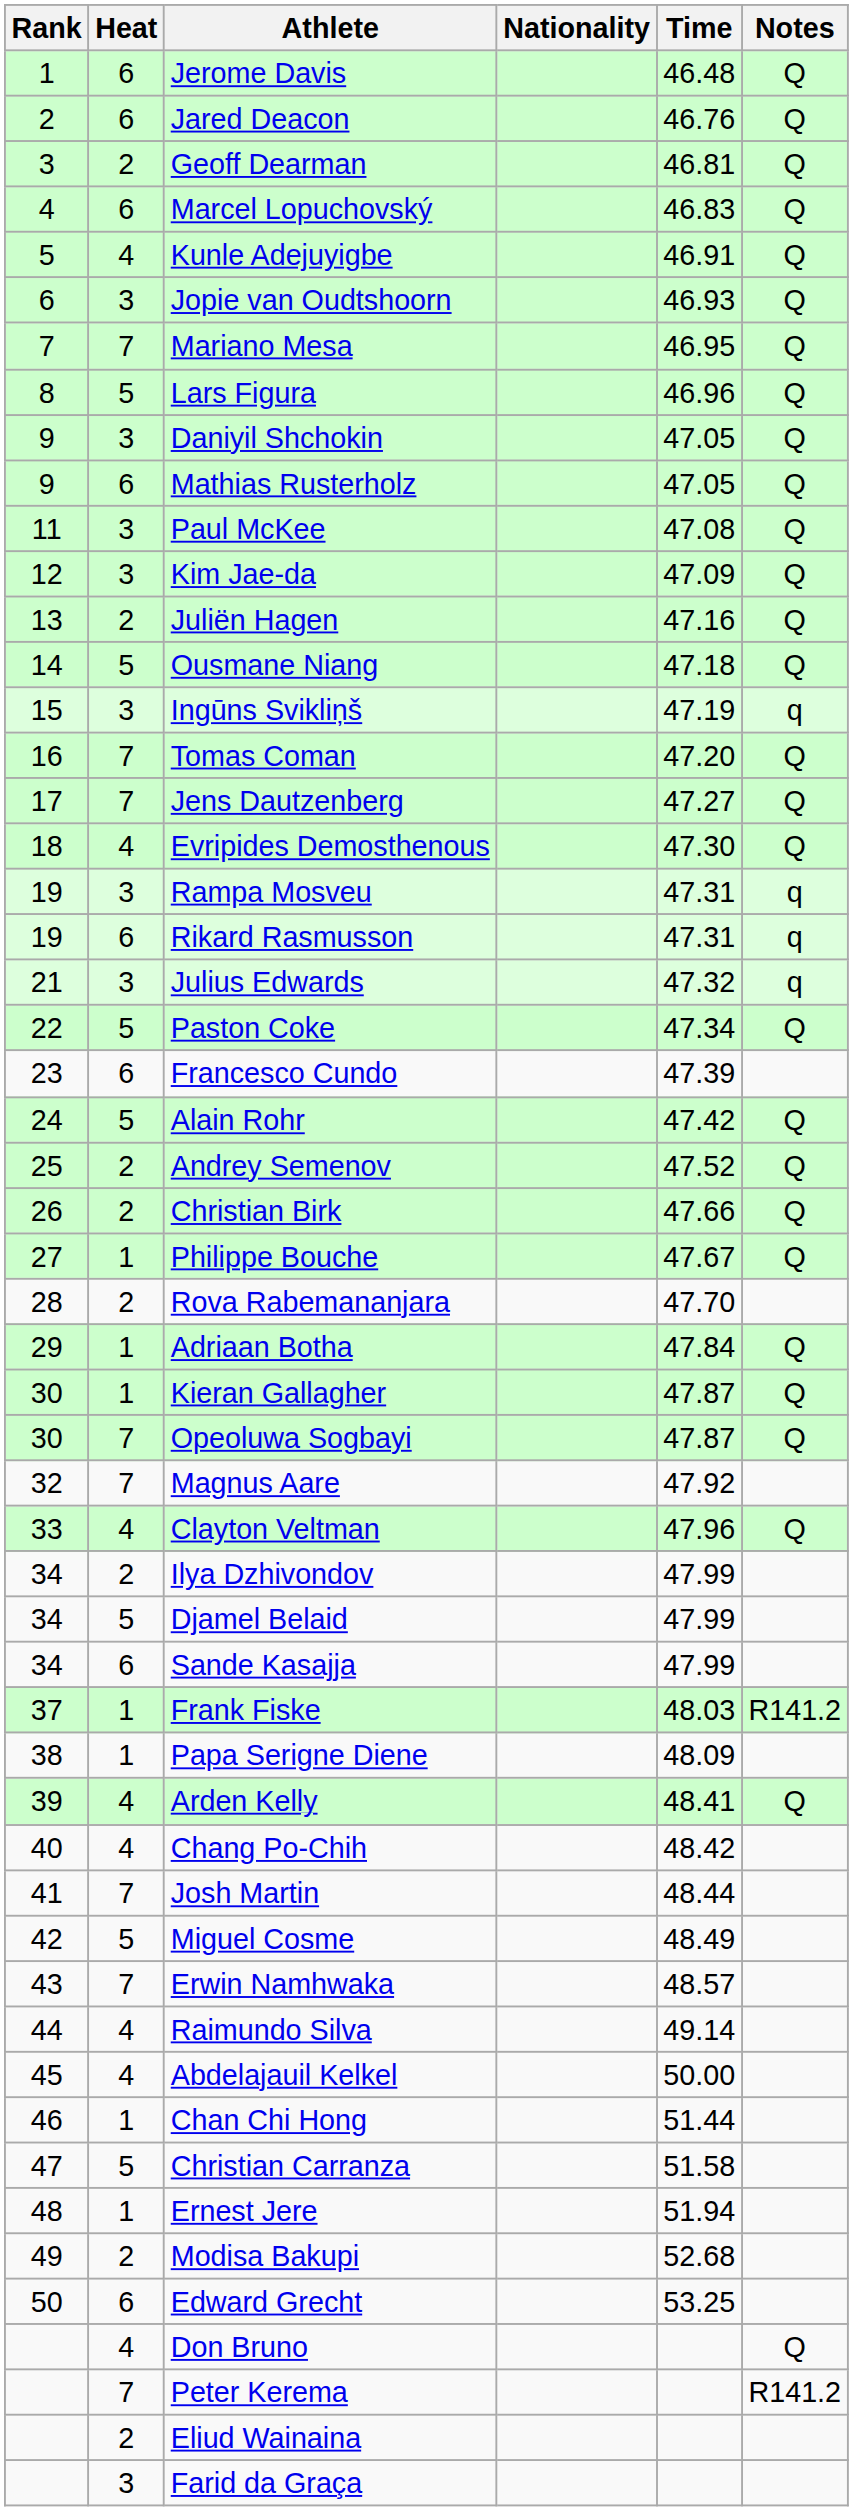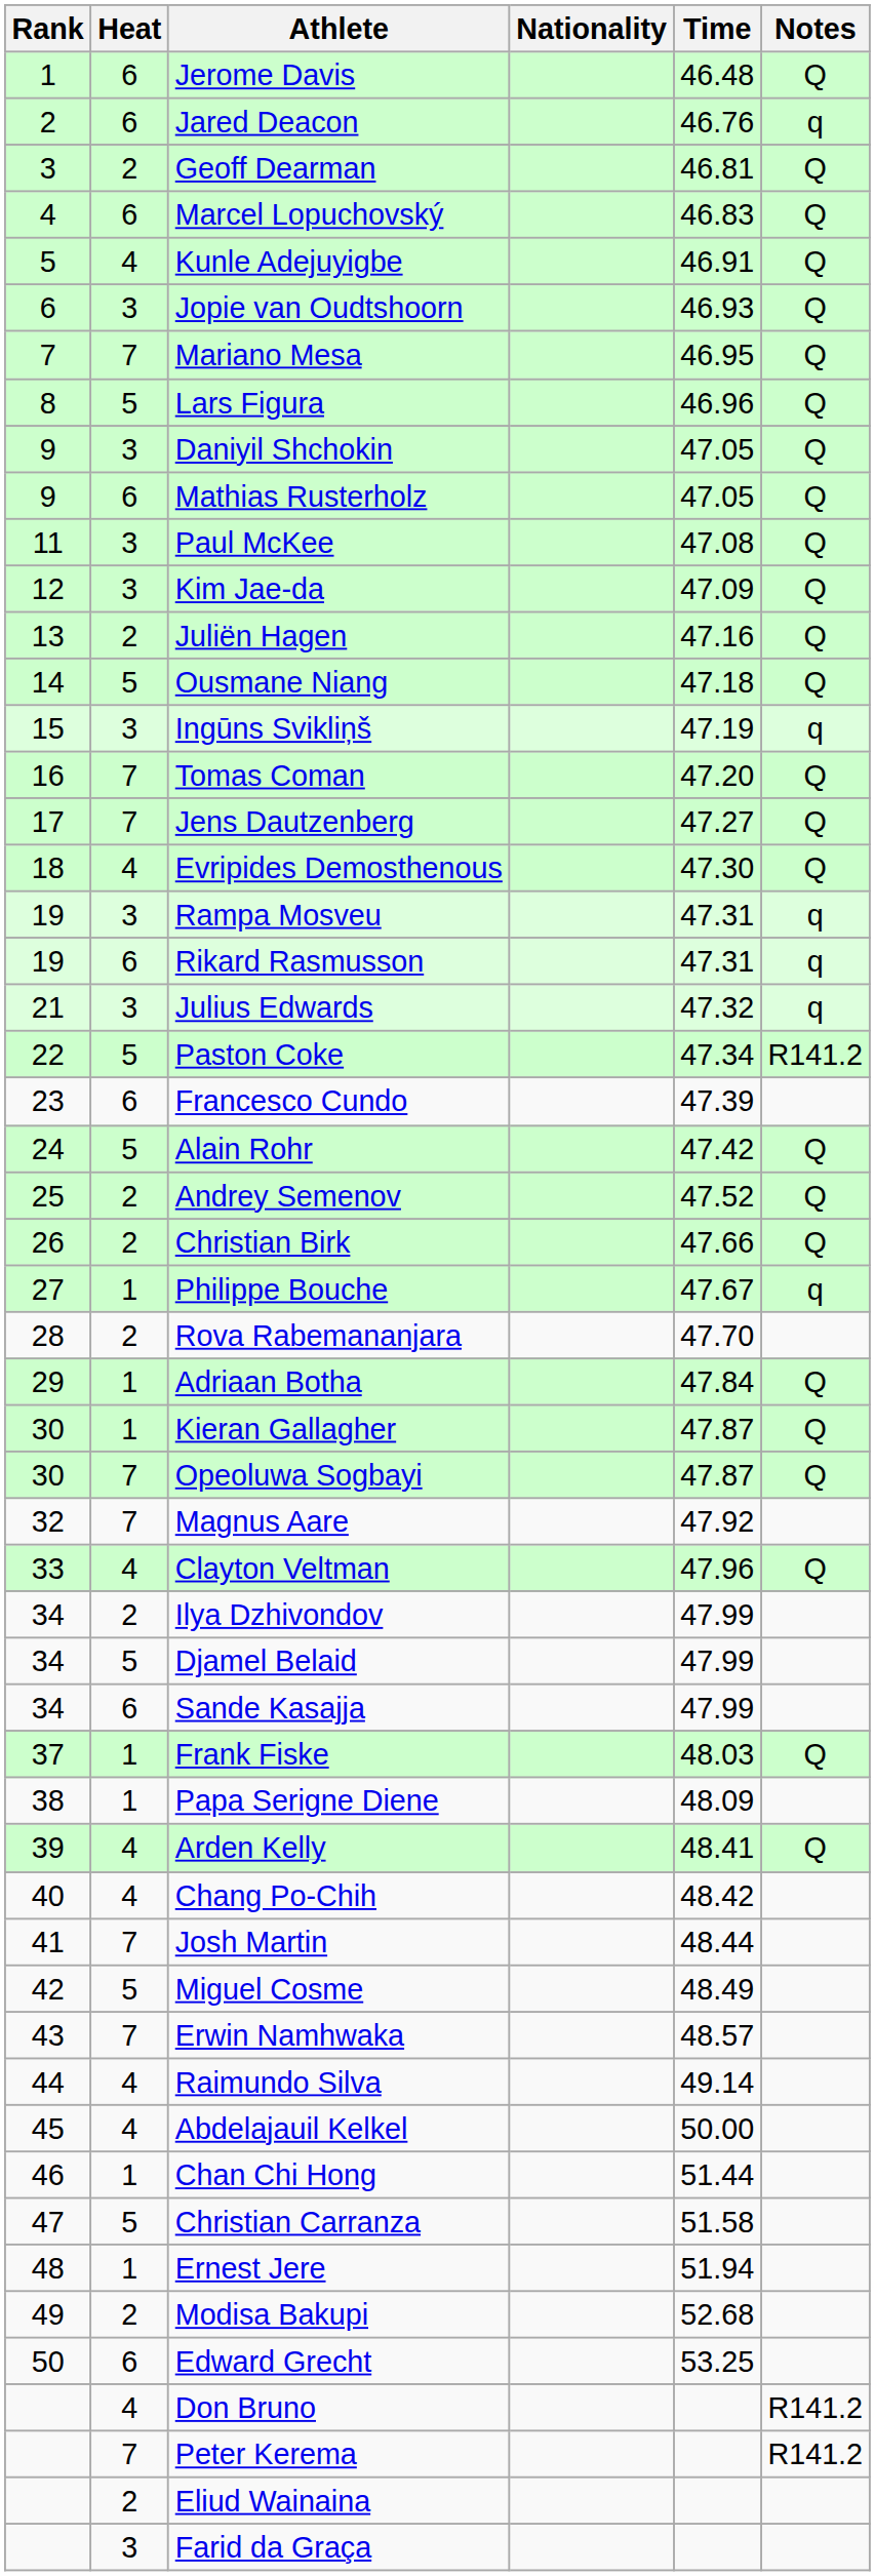Jared Deacon | Notes: Q -> q
Paston Coke | Notes: Q -> R141.2
Philippe Bouche | Notes: Q -> q
Frank Fiske | Notes: R141.2 -> Q
Don Bruno | Notes: Q -> R141.2
